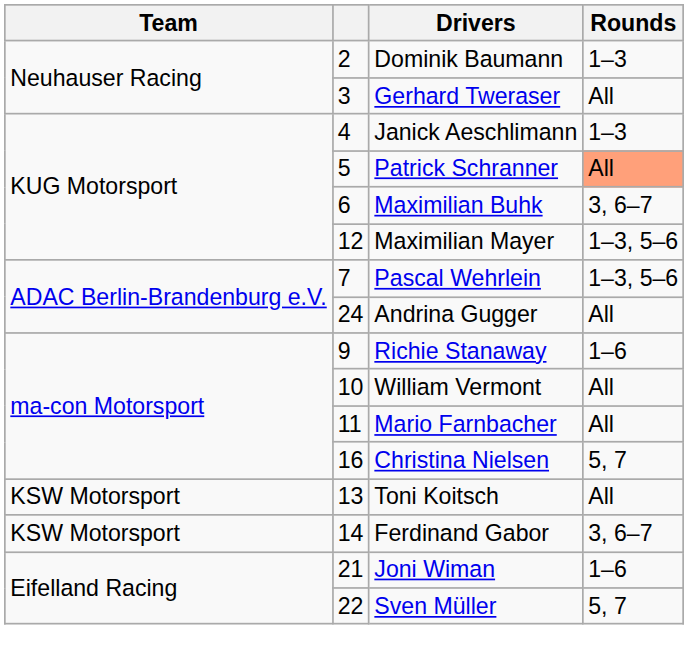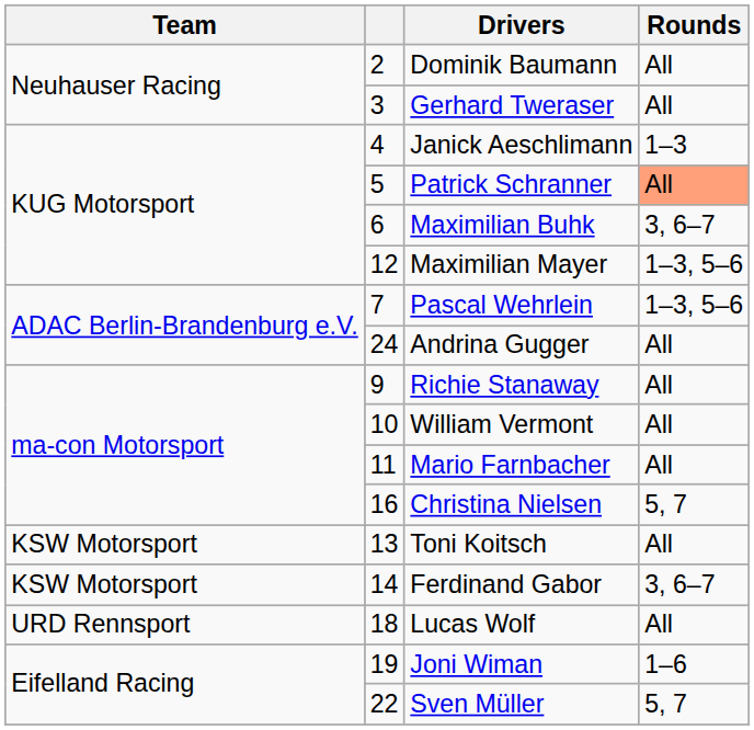Dominik Baumann | Rounds: 1–3 -> All
Richie Stanaway | Rounds: 1–6 -> All
+ row: URD Rennsport | 18 | Lucas Wolf | All
Joni Wiman | column 2: 21 -> 19
